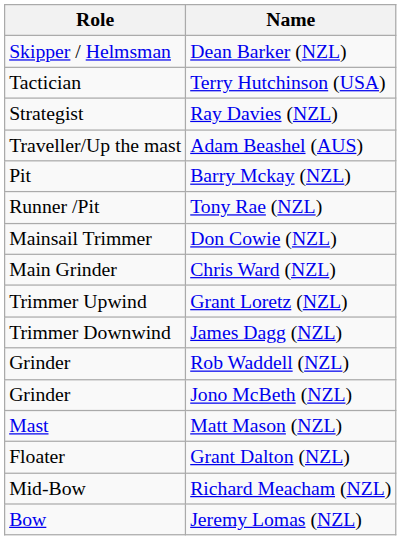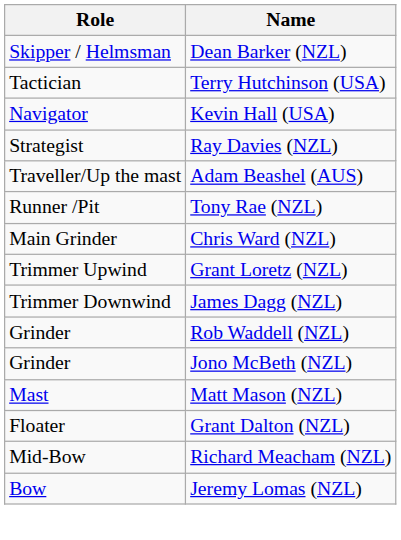+ row: Navigator | Kevin Hall (USA)
- row: Pit | Barry Mckay (NZL)
- row: Mainsail Trimmer | Don Cowie (NZL)
